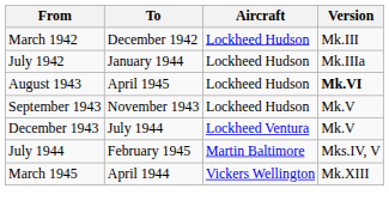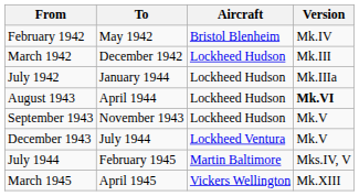+ row: February 1942 | May 1942 | Bristol Blenheim | Mk.IV
August 1943 | To: April 1945 -> April 1944
March 1945 | To: April 1944 -> April 1945
